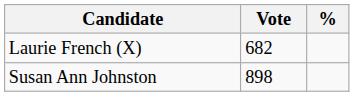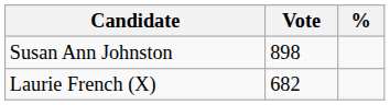rows swapped: Susan Ann Johnston <-> Laurie French (X)
